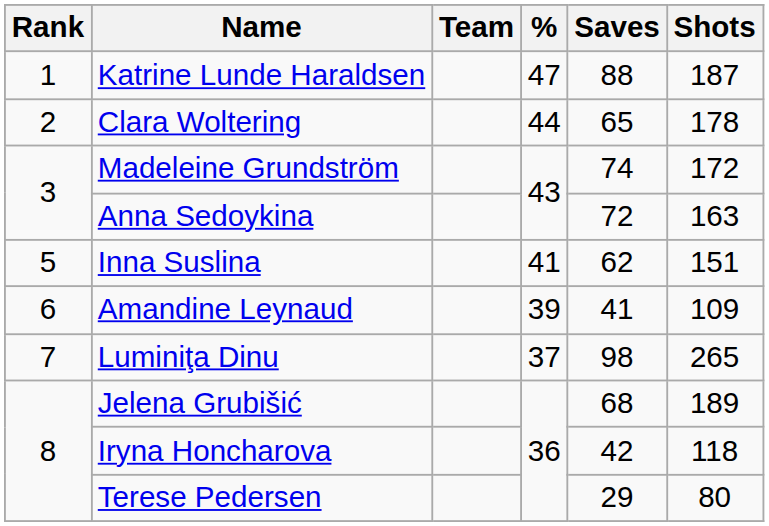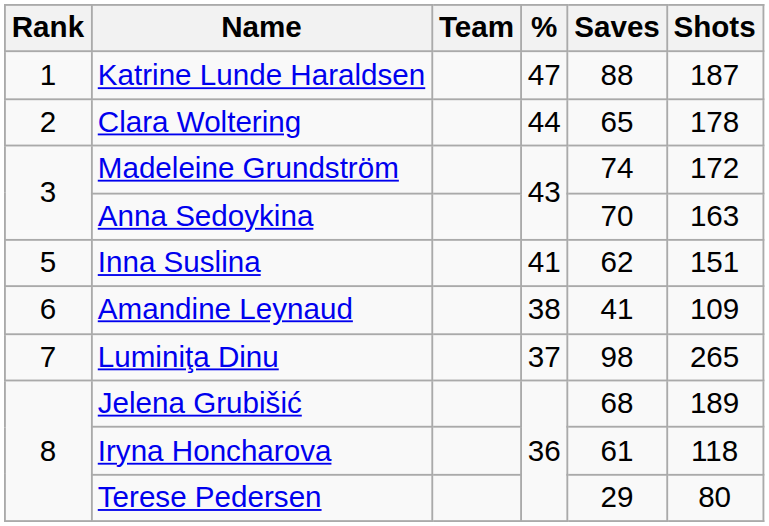Anna Sedoykina | Saves: 72 -> 70
Amandine Leynaud | %: 39 -> 38
Iryna Honcharova | Saves: 42 -> 61
